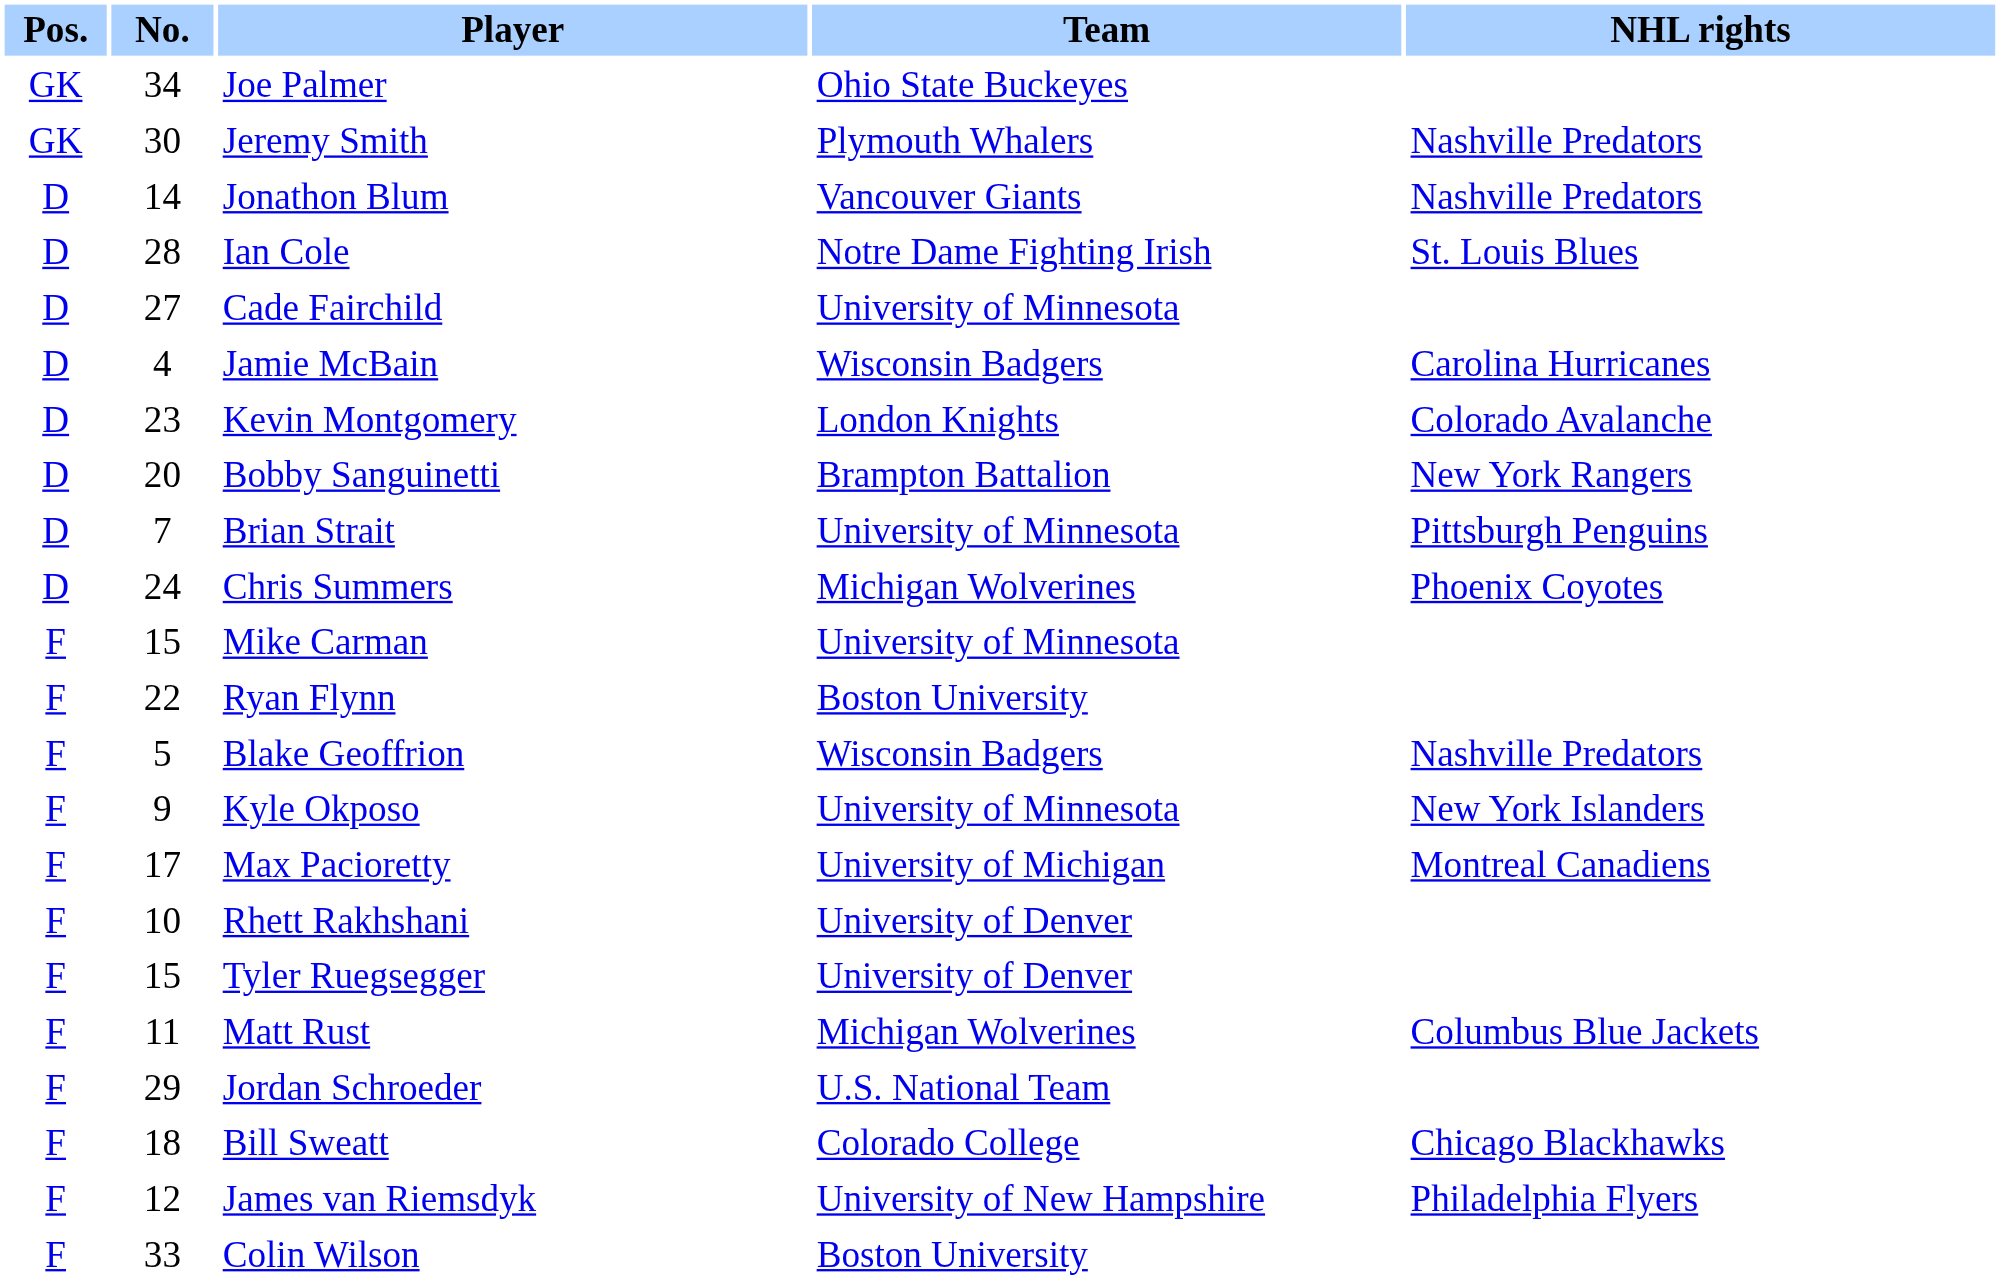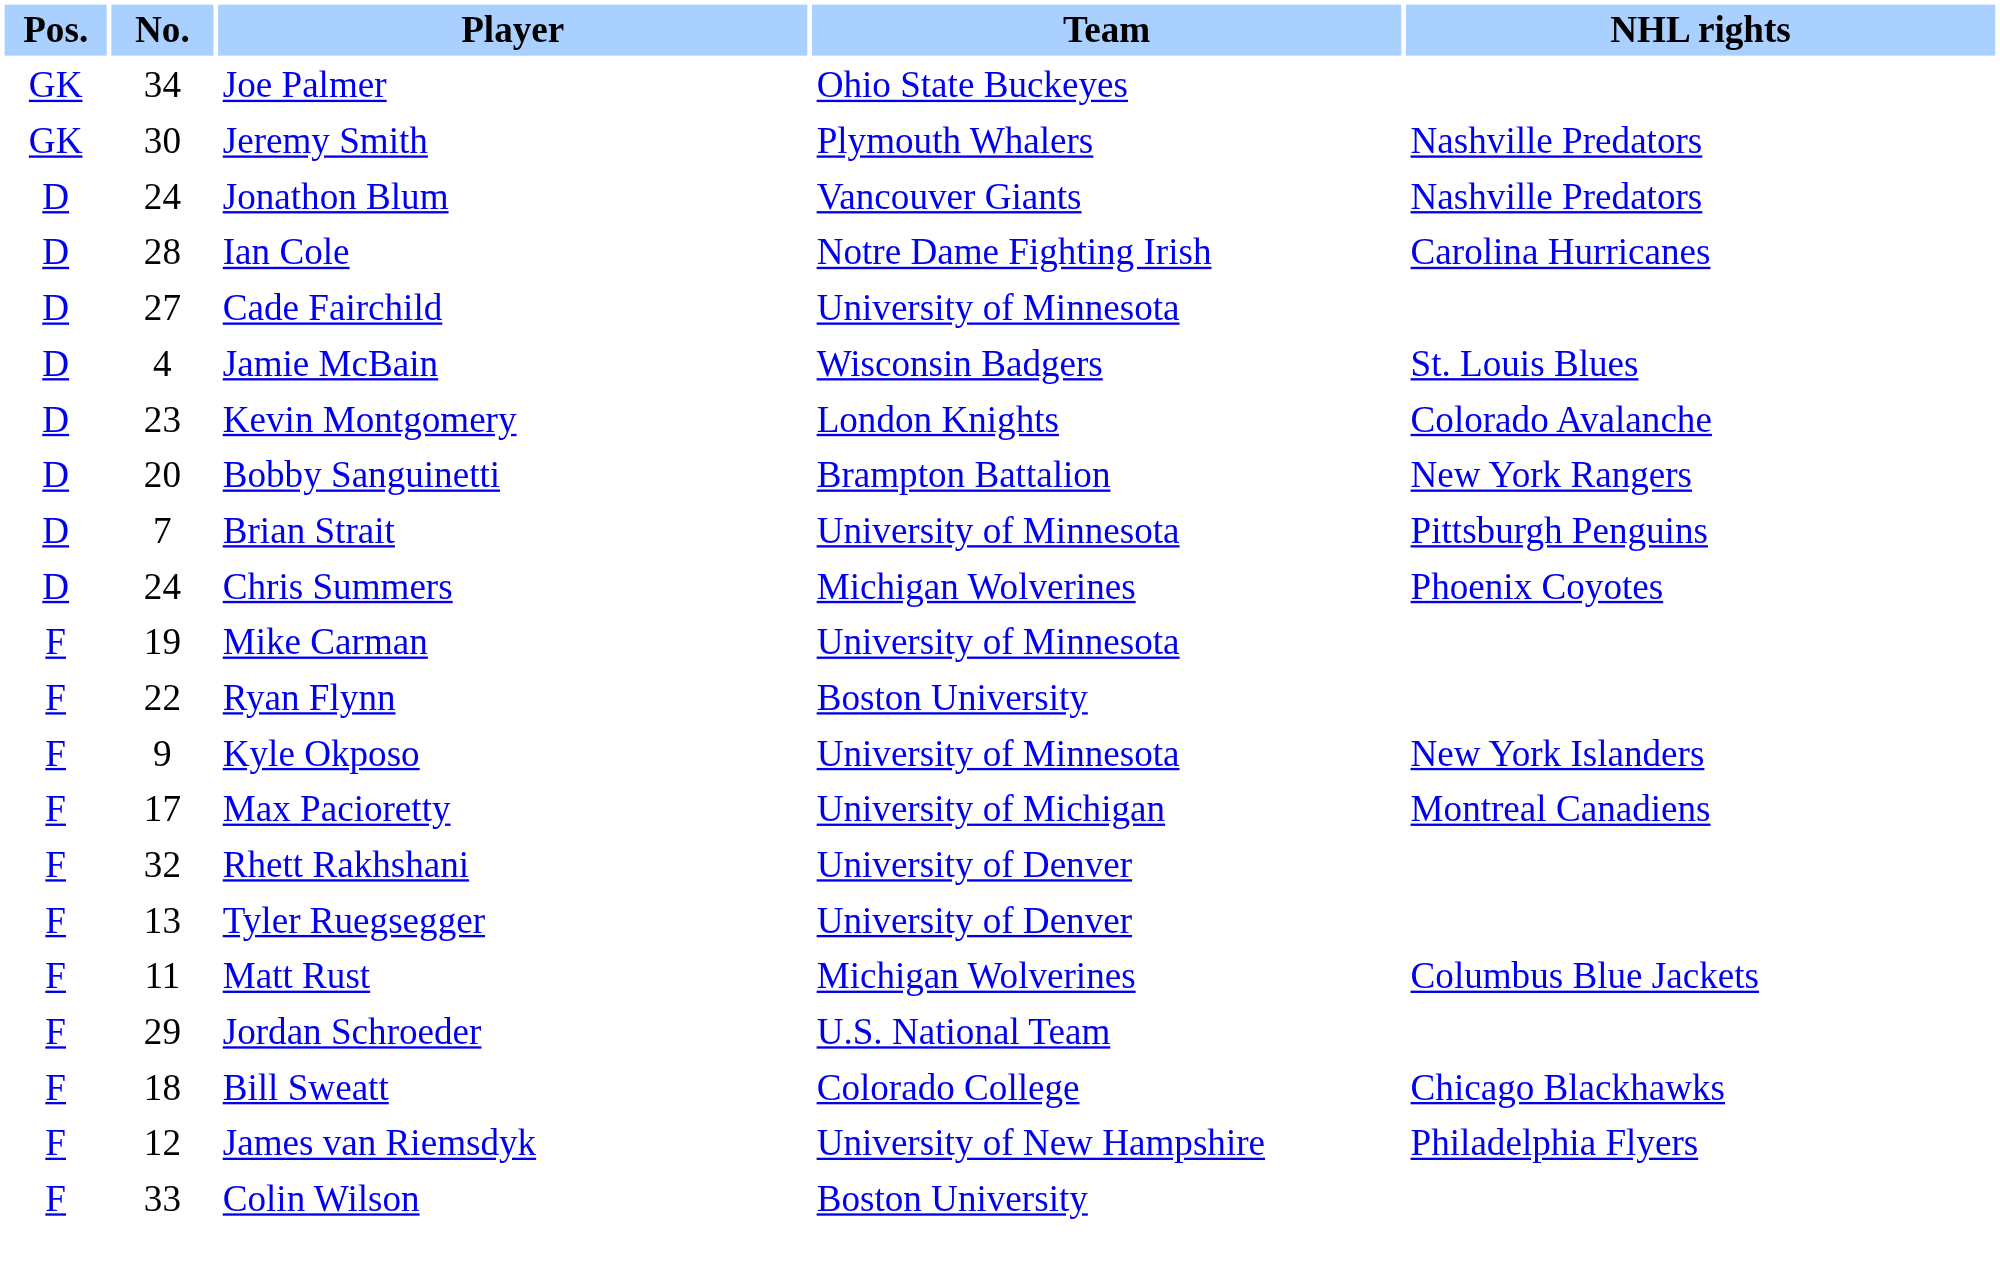Jonathon Blum | No.: 14 -> 24
Ian Cole | NHL rights: St. Louis Blues -> Carolina Hurricanes
Jamie McBain | NHL rights: Carolina Hurricanes -> St. Louis Blues
Mike Carman | No.: 15 -> 19
- row: F | 5 | Blake Geoffrion | Wisconsin Badgers | Nashville Predators
Rhett Rakhshani | No.: 10 -> 32
Tyler Ruegsegger | No.: 15 -> 13
